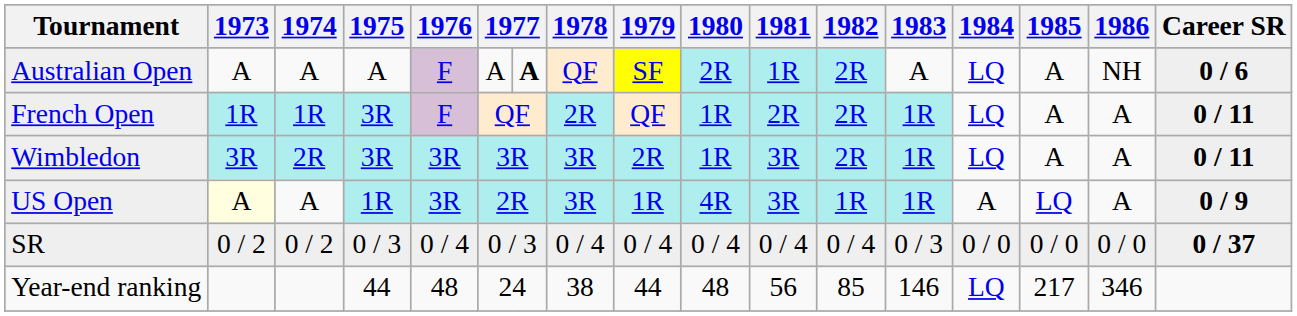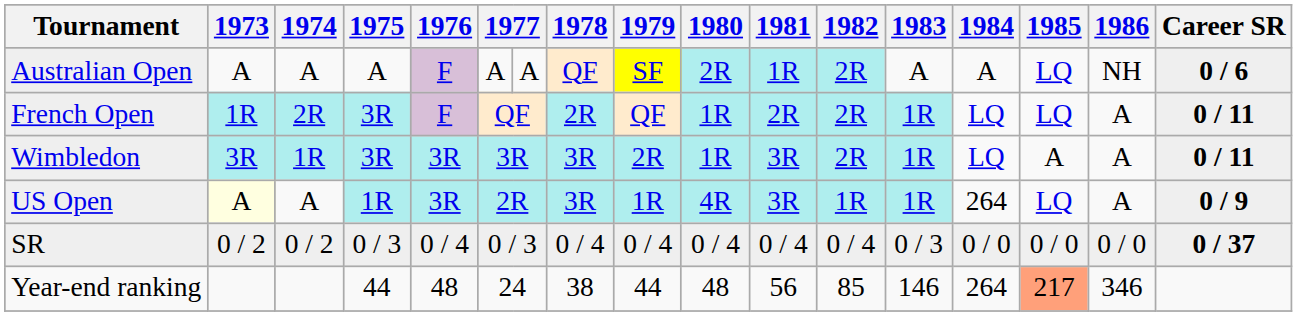Australian Open | column 7: bold -> normal
Australian Open | 1984: LQ -> A
Australian Open | 1985: A -> LQ
French Open | 1974: 1R -> 2R
French Open | 1985: A -> LQ
Wimbledon | 1974: 2R -> 1R
US Open | 1984: A -> 264
Year-end ranking | 1984: LQ -> 264
Year-end ranking | 1985: no background -> lightsalmon background
